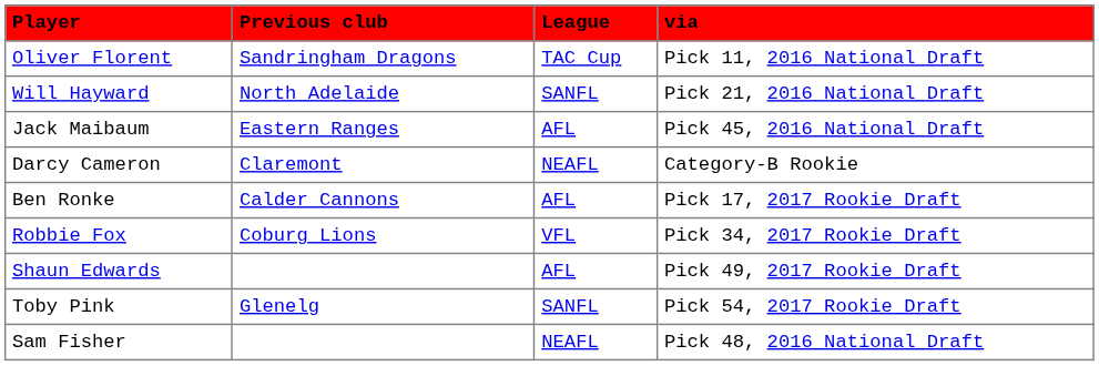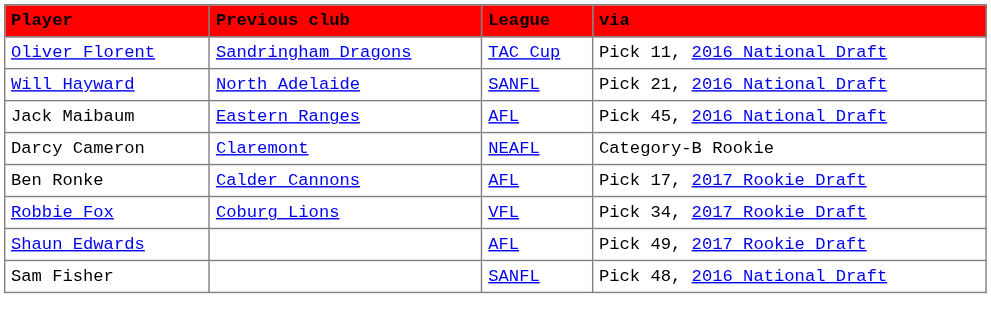- row: Toby Pink | Glenelg | SANFL | Pick 54, 2017 Rookie Draft
Sam Fisher | League: NEAFL -> SANFL
